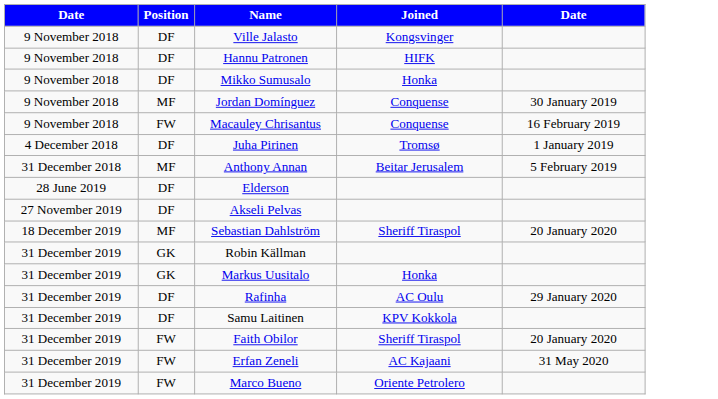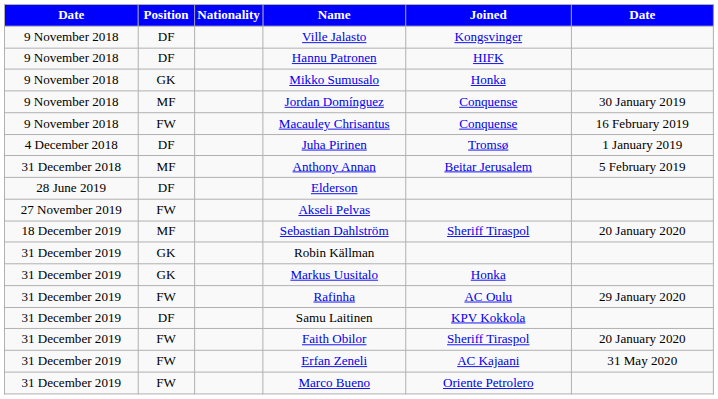+ column: Nationality
Mikko Sumusalo | Position: DF -> GK
Akseli Pelvas | Position: DF -> FW
Rafinha | Position: DF -> FW
